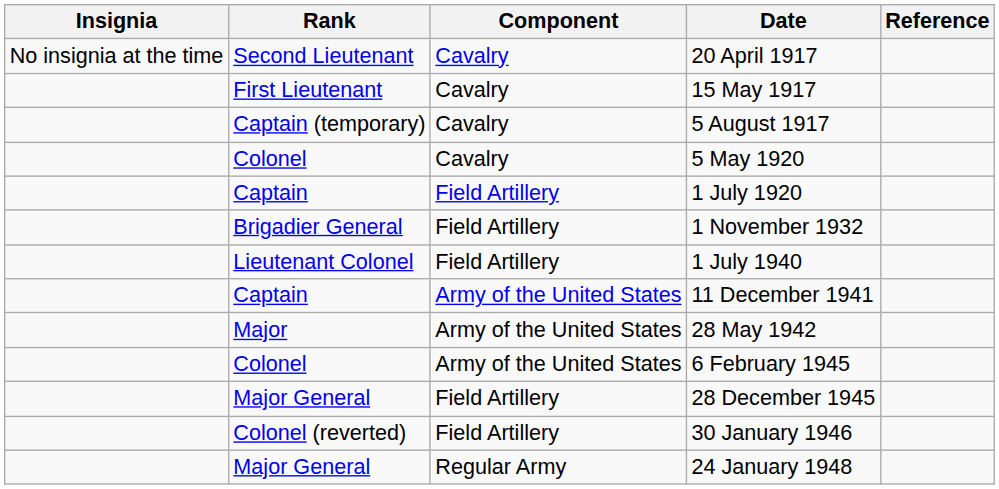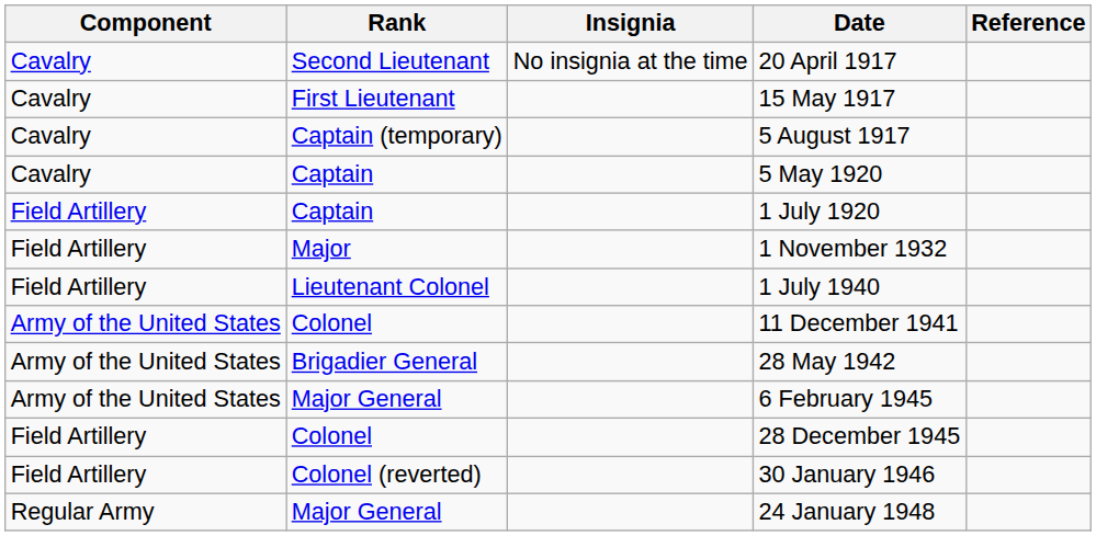columns swapped: Insignia <-> Component
5 May 1920 | Rank: Colonel -> Captain
1 November 1932 | Rank: Brigadier General -> Major
11 December 1941 | Rank: Captain -> Colonel
28 May 1942 | Rank: Major -> Brigadier General
6 February 1945 | Rank: Colonel -> Major General
28 December 1945 | Rank: Major General -> Colonel
